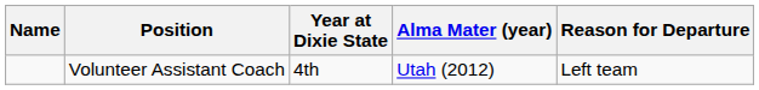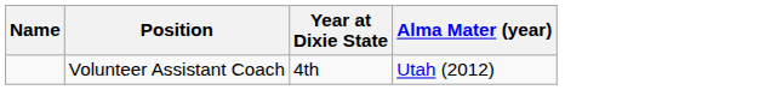- column: Reason for Departure | Left team
